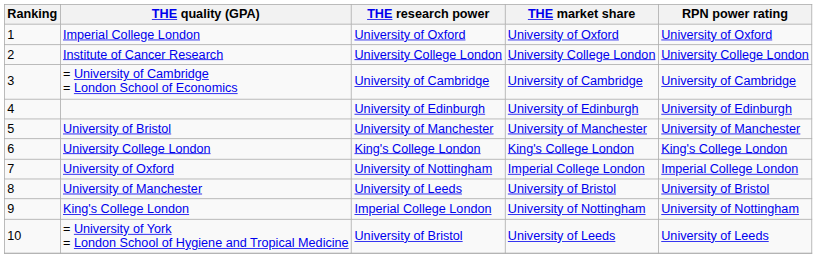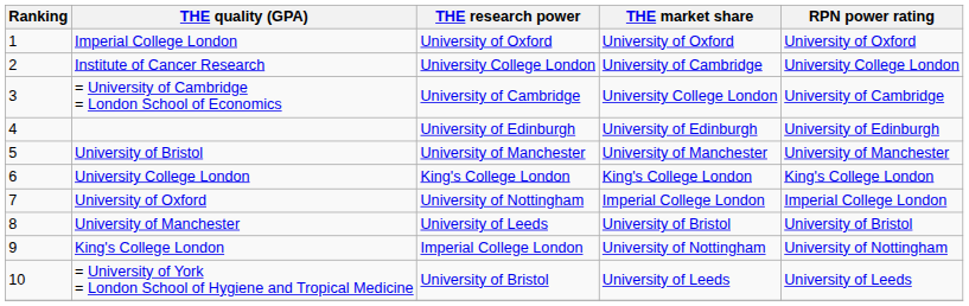Institute of Cancer Research | THE market share: University College London -> University of Cambridge
= University of Cambridge = London School of Economics | THE market share: University of Cambridge -> University College London
